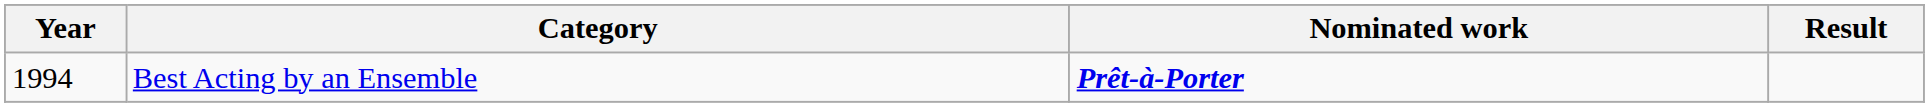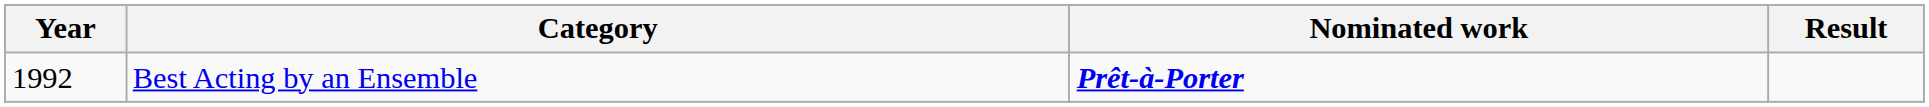Best Acting by an Ensemble | Year: 1994 -> 1992
